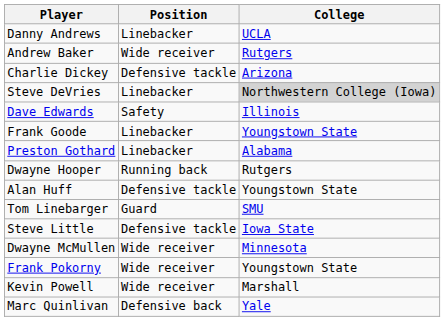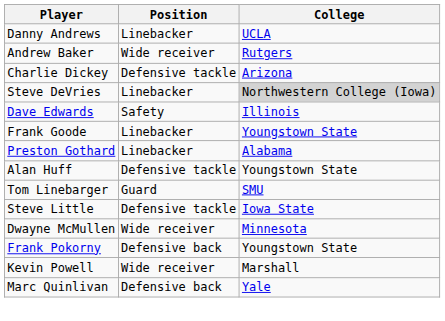- row: Dwayne Hooper | Running back | Rutgers
Frank Pokorny | Position: Wide receiver -> Defensive back
